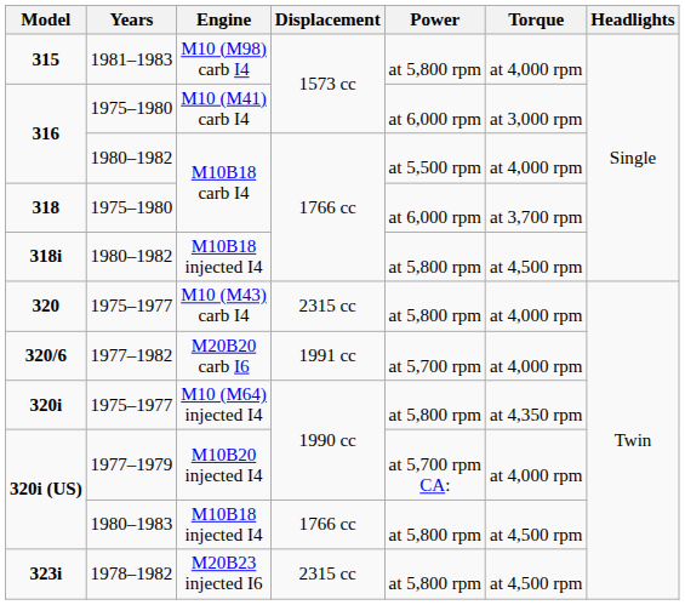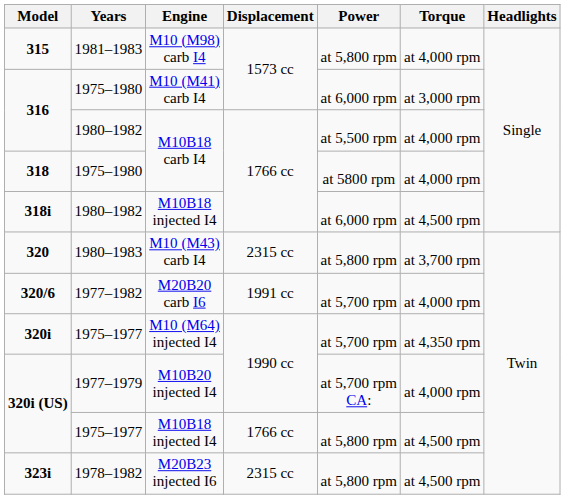318 | Power: at 6,000 rpm -> at 5800 rpm
318 | Torque: at 3,700 rpm -> at 4,000 rpm
318i | Power: at 5,800 rpm -> at 6,000 rpm
320 | Years: 1975–1977 -> 1980–1983
320 | Torque: at 4,000 rpm -> at 3,700 rpm
320i | Power: at 5,800 rpm -> at 5,700 rpm
320i (US) / M10B18 injected I4 | Years: 1980–1983 -> 1975–1977
